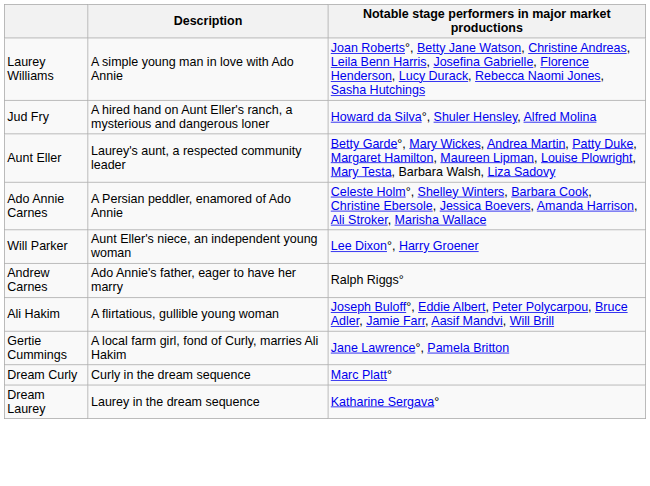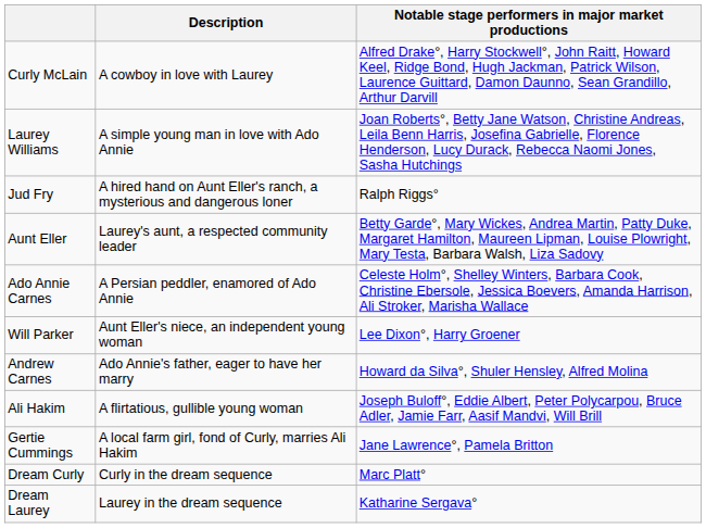+ row: Curly McLain | A cowboy in love with Laurey | Alfred Drake°, Harry Stockwell°, John Raitt, Howard Keel, Ridge Bond, Hugh Jackman, Patrick Wilson, Laurence Guittard, Damon Daunno, Sean Grandillo, Arthur Darvill
Jud Fry | Notable stage performers in major market productions: Howard da Silva°, Shuler Hensley, Alfred Molina -> Ralph Riggs°
Andrew Carnes | Notable stage performers in major market productions: Ralph Riggs° -> Howard da Silva°, Shuler Hensley, Alfred Molina
